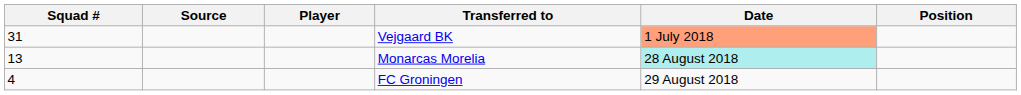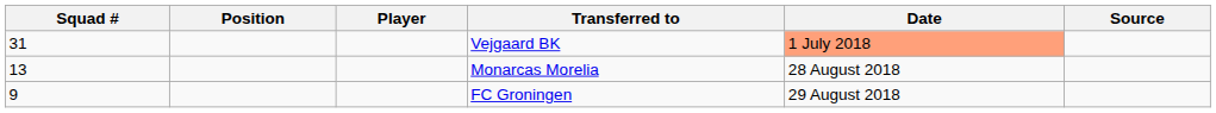columns swapped: Position <-> Source
Monarcas Morelia | Date: paleturquoise background -> no background
FC Groningen | Squad #: 4 -> 9
